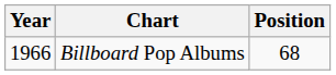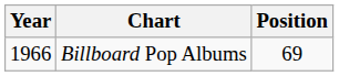Billboard Pop Albums | Position: 68 -> 69
